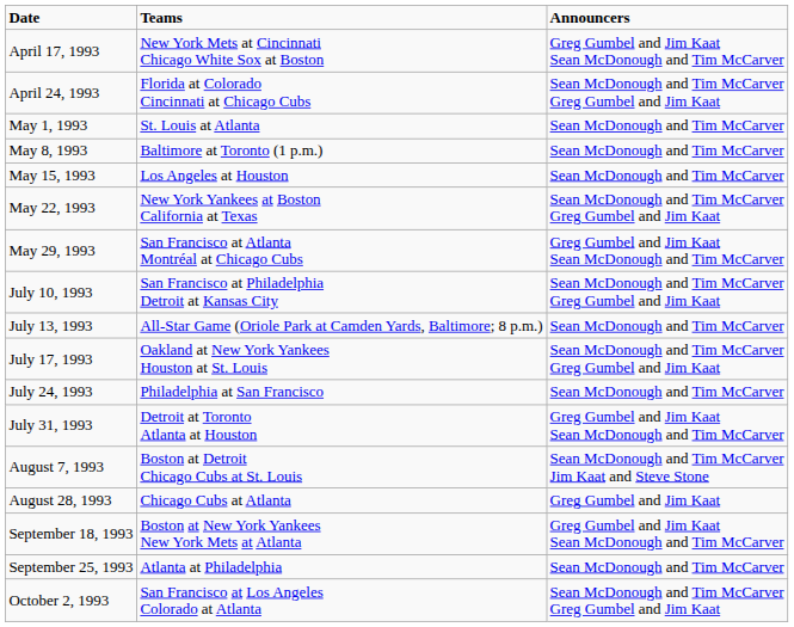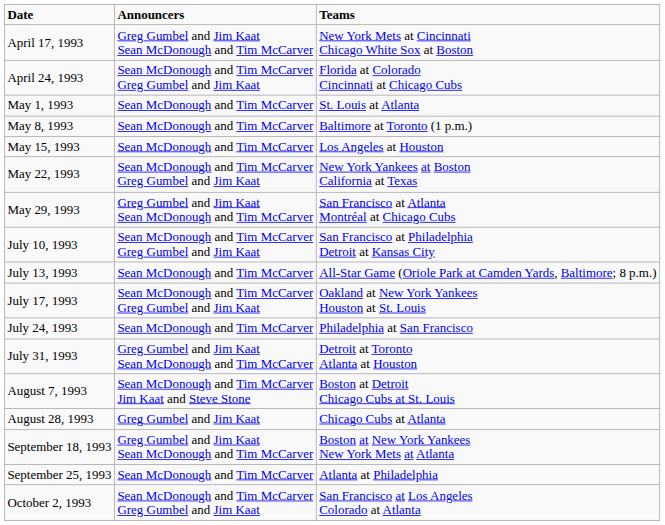columns swapped: Teams <-> Announcers
